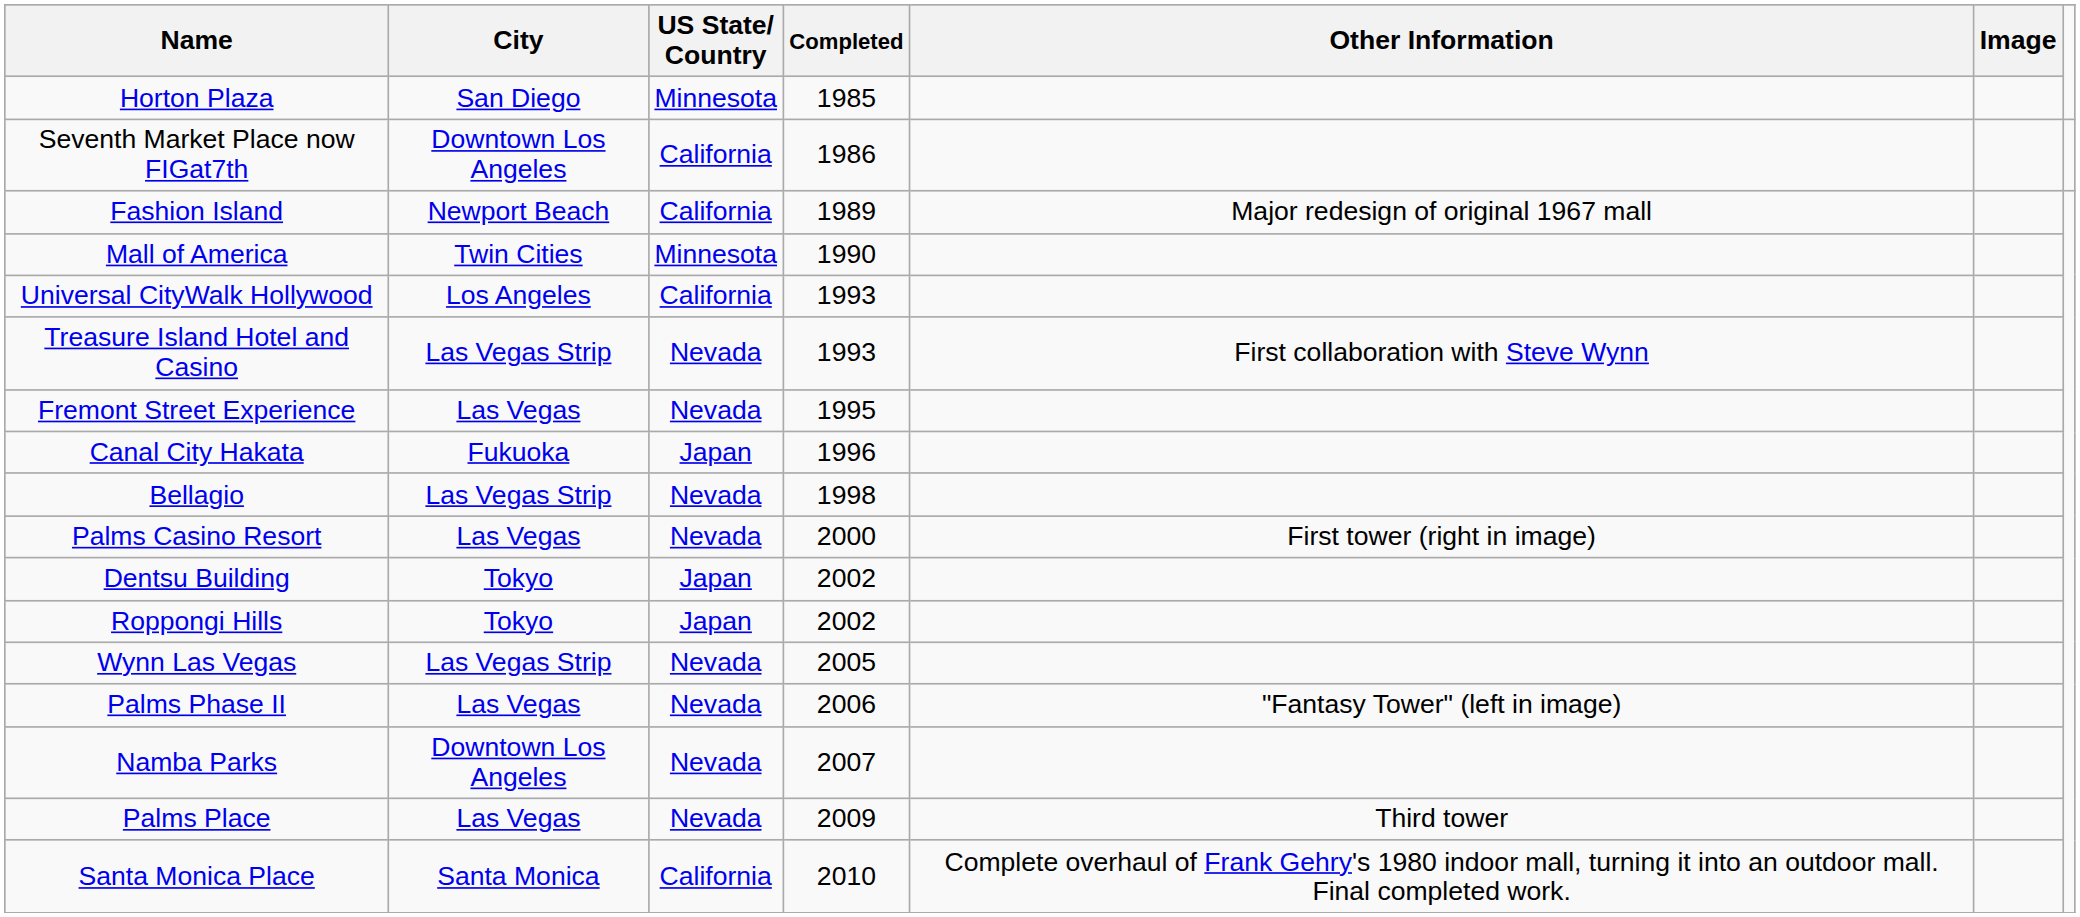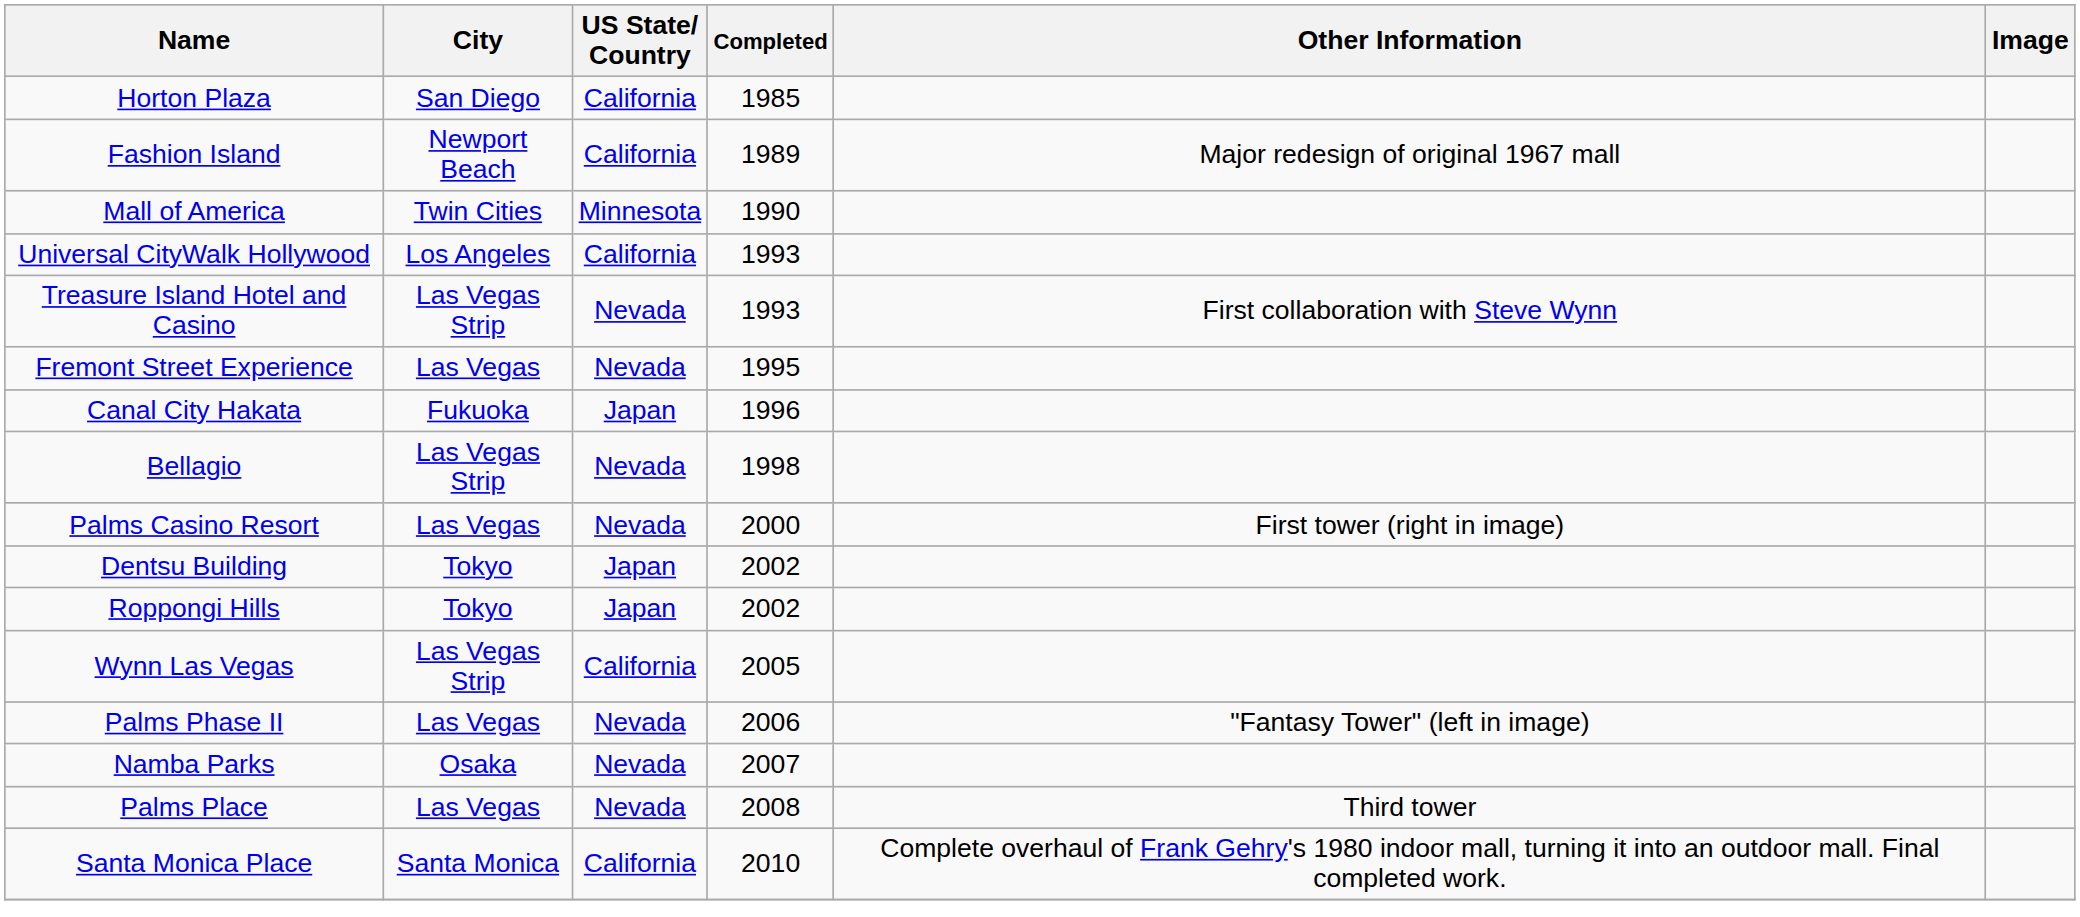Horton Plaza | US State/ Country: Minnesota -> California
- row: Seventh Market Place now FIGat7th | Downtown Los Angeles | California | 1986
Wynn Las Vegas | US State/ Country: Nevada -> California
Namba Parks | City: Downtown Los Angeles -> Osaka
Palms Place | Completed: 2009 -> 2008
